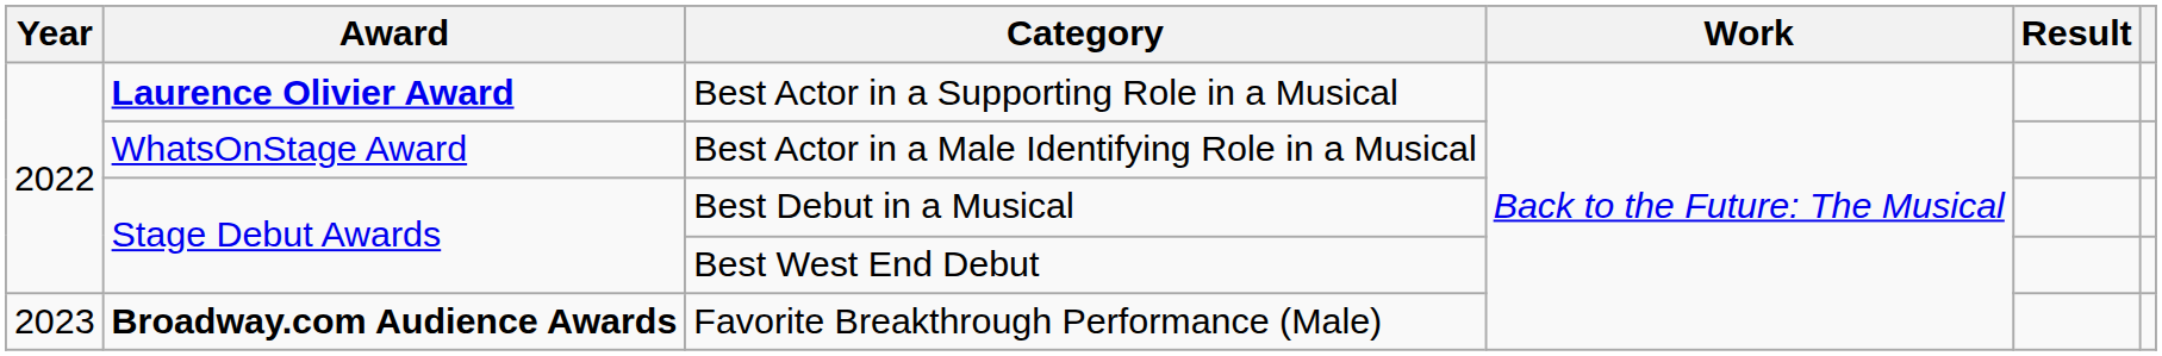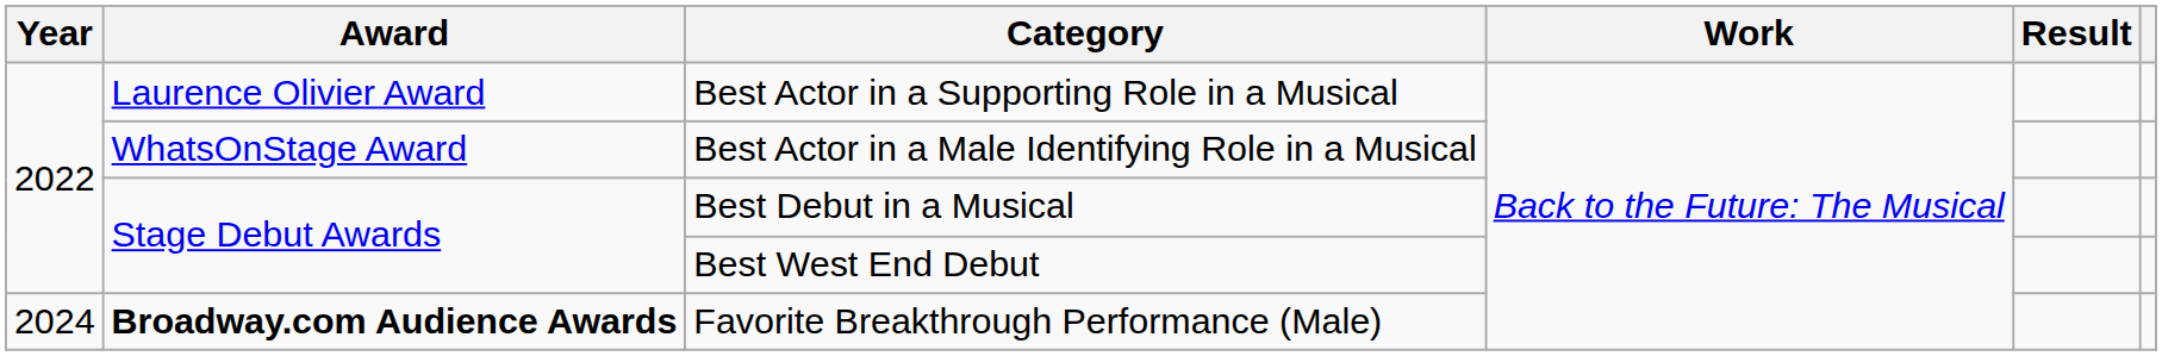Best Actor in a Supporting Role in a Musical | Award: bold -> normal
Favorite Breakthrough Performance (Male) | Year: 2023 -> 2024
